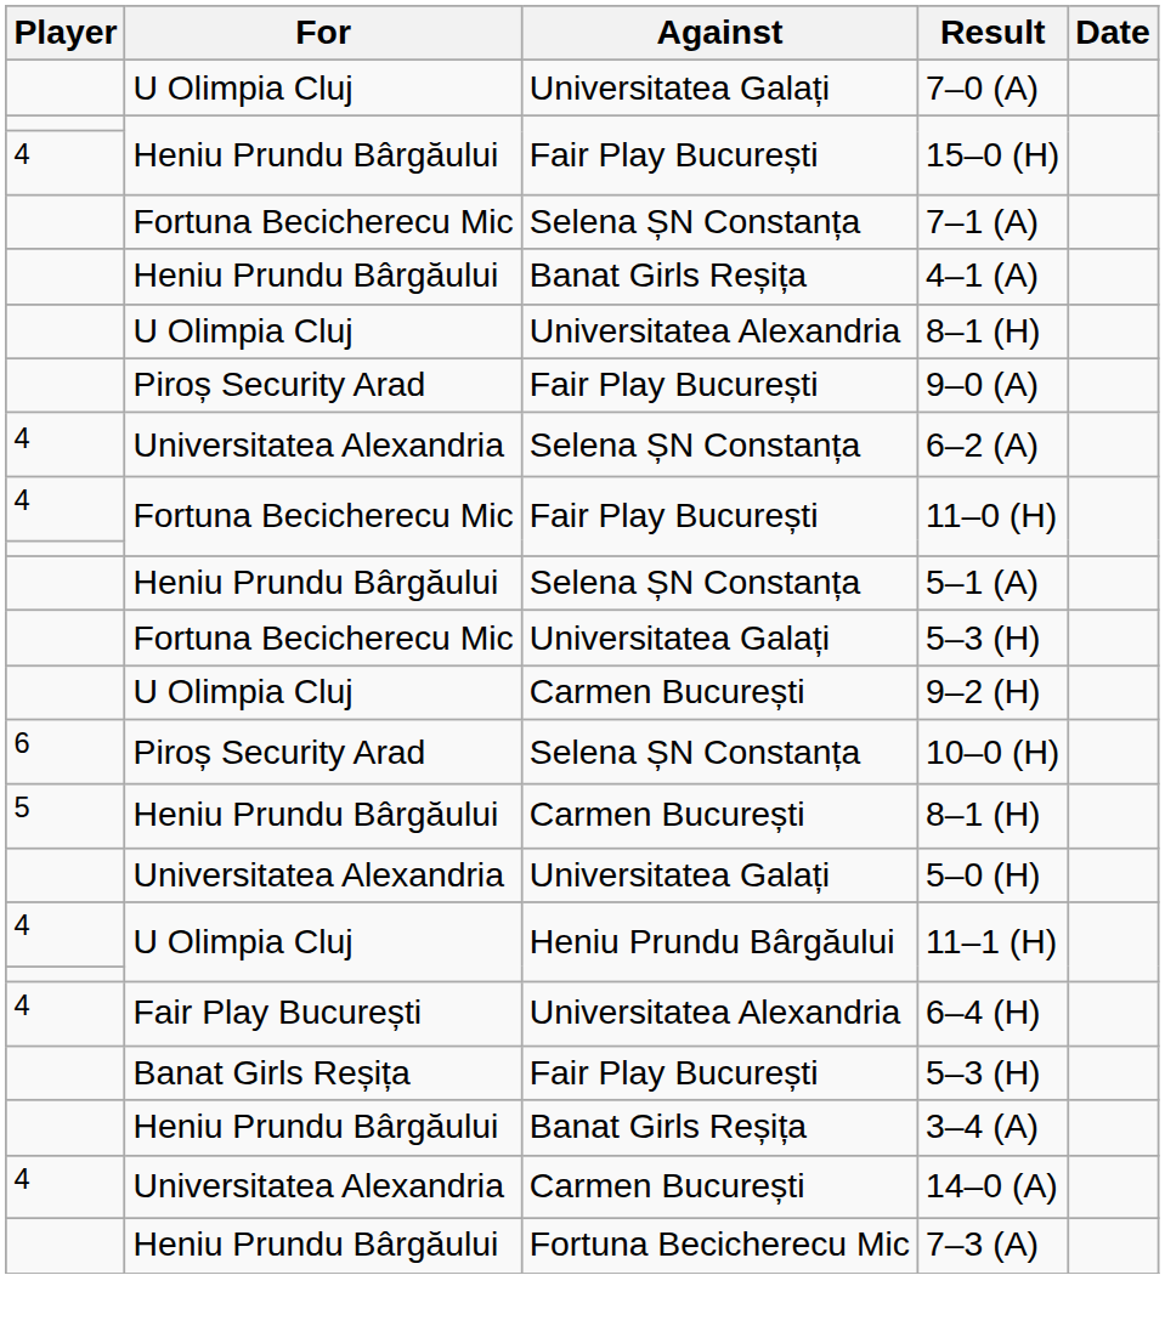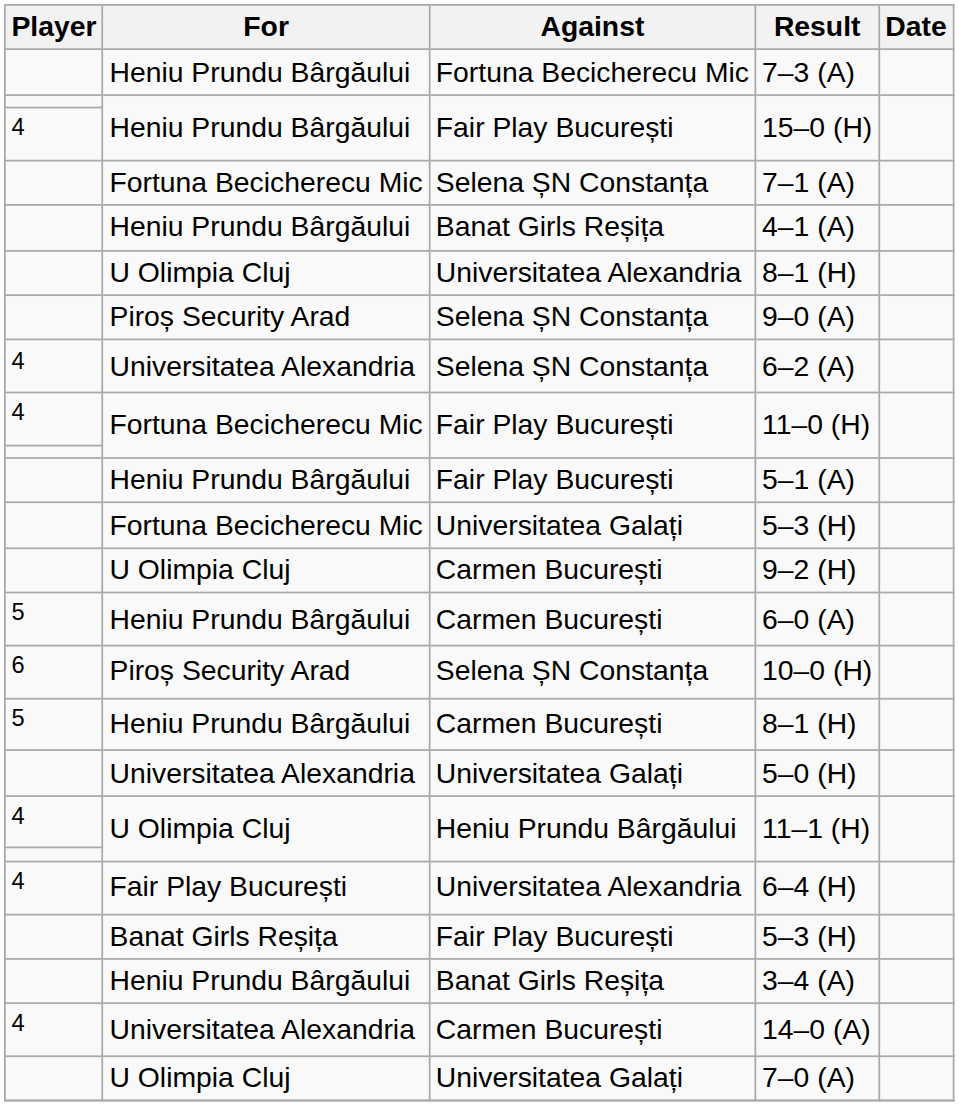rows swapped: 7–0 (A) <-> 7–3 (A)
9–0 (A) | Against: Fair Play București -> Selena ȘN Constanța
5–1 (A) | Against: Selena ȘN Constanța -> Fair Play București
+ row: 5 | Heniu Prundu Bârgăului | Carmen București | 6–0 (A)
